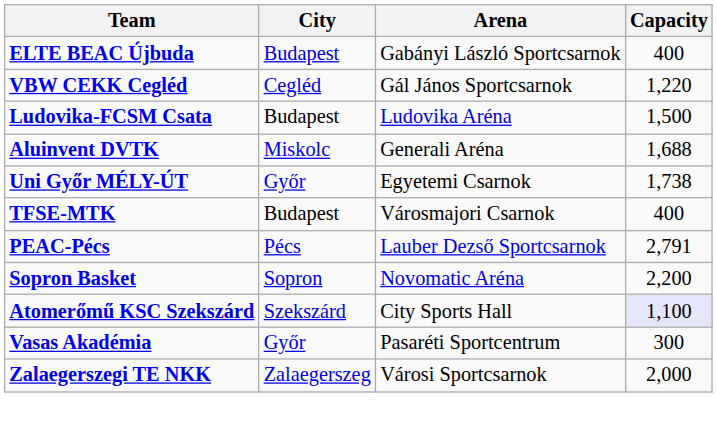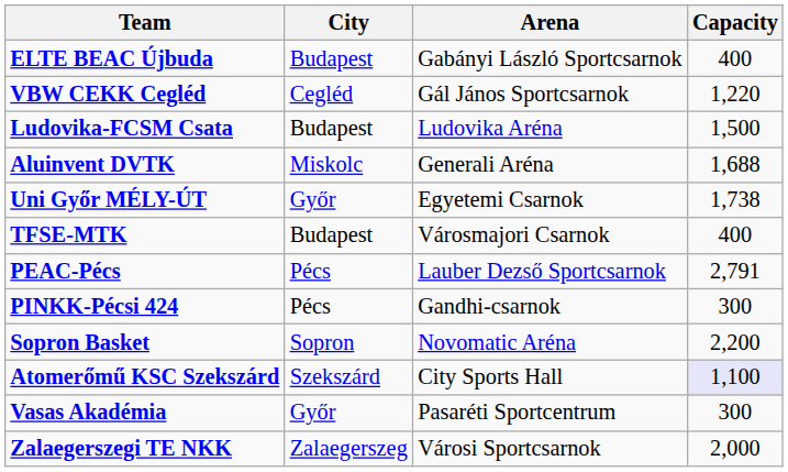+ row: PINKK-Pécsi 424 | Pécs | Gandhi-csarnok | 300
